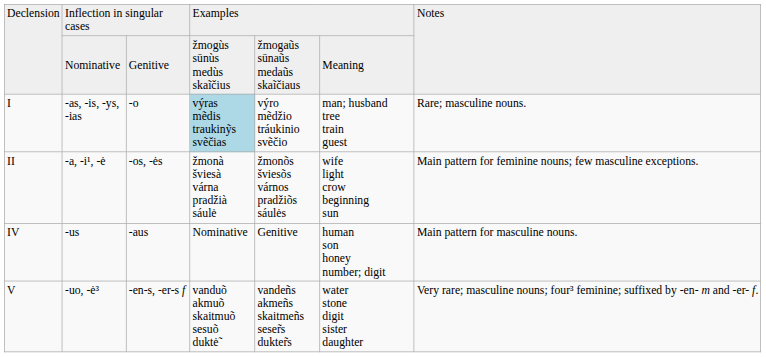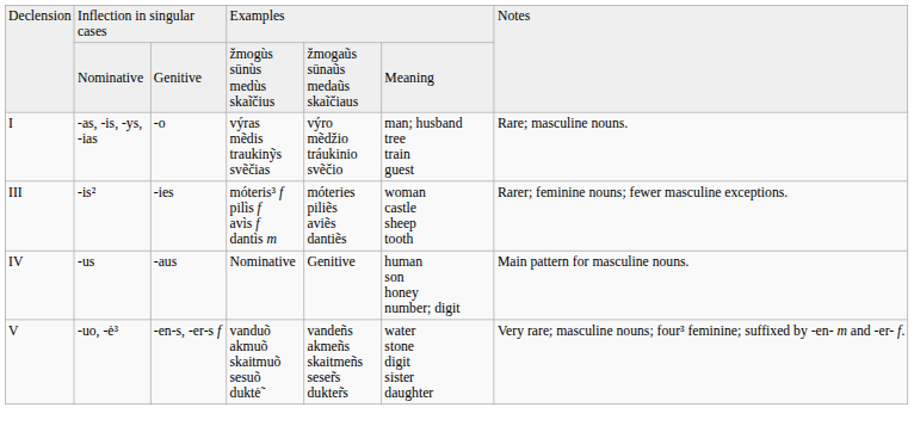I | column 4: lightblue background -> no background
- row: II | -a, -i¹, -ė | -os, -ės | žmonà šviesà várna pradžià sáulė | žmonõs šviesõs várnos pradžiõs sáulės | wife light crow beginning sun | Main pattern for feminine nouns; few masculine exceptions.
+ row: III | -is² | -ies | móteris³ f pilìs f avìs f dantìs m | móteries piliẽs aviẽs dantiẽs | woman castle sheep tooth | Rarer; feminine nouns; fewer masculine exceptions.
